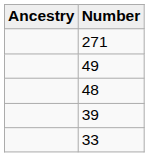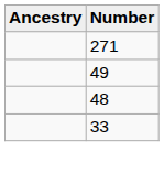- row: 39
